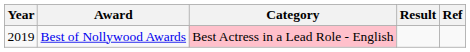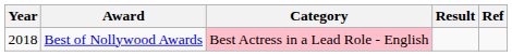Best of Nollywood Awards | Year: 2019 -> 2018
